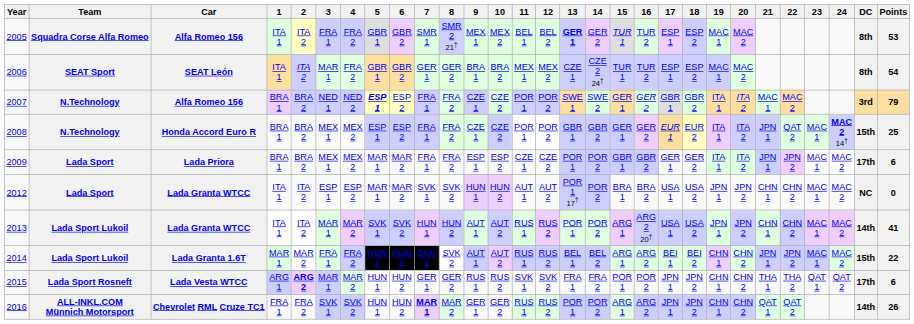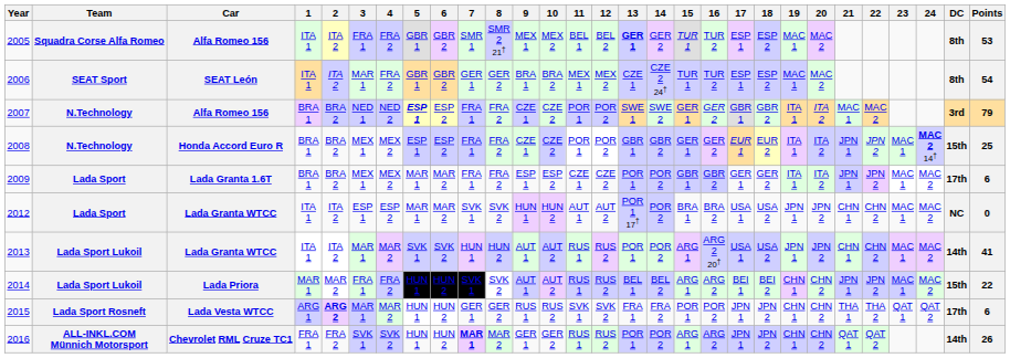2008 | 22: QAT 2 -> JPN 2
2009 | Car: Lada Priora -> Lada Granta 1.6T
2014 | Car: Lada Granta 1.6T -> Lada Priora
